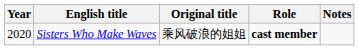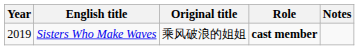Sisters Who Make Waves | Year: 2020 -> 2019
